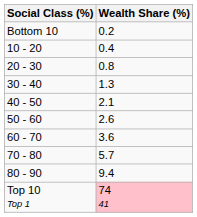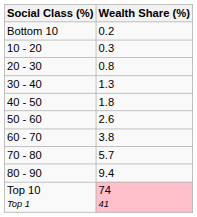10 - 20 | Wealth Share (%): 0.4 -> 0.3
40 - 50 | Wealth Share (%): 2.1 -> 1.8
60 - 70 | Wealth Share (%): 3.6 -> 3.8
